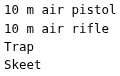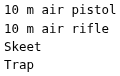rows swapped: Trap <-> Skeet
